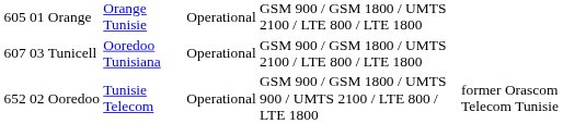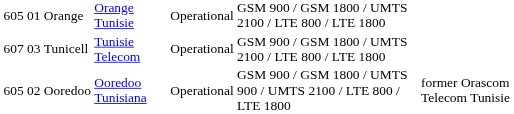Tunicell | column 4: Ooredoo Tunisiana -> Tunisie Telecom
Ooredoo | column 1: 652 -> 605
Ooredoo | column 4: Tunisie Telecom -> Ooredoo Tunisiana
